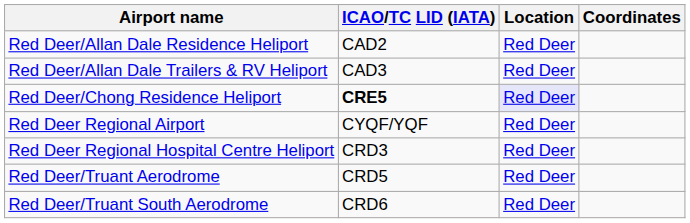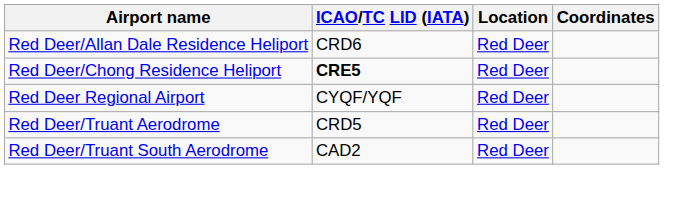Red Deer/Allan Dale Residence Heliport | ICAO/TC LID (IATA): CAD2 -> CRD6
- row: Red Deer/Allan Dale Trailers & RV Heliport | CAD3 | Red Deer
Red Deer/Chong Residence Heliport | Location: lavender background -> no background
- row: Red Deer Regional Hospital Centre Heliport | CRD3 | Red Deer
Red Deer/Truant South Aerodrome | ICAO/TC LID (IATA): CRD6 -> CAD2
